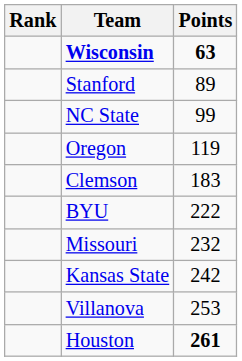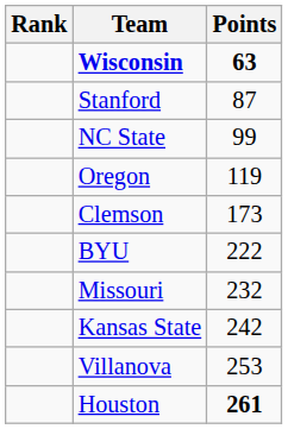Stanford | Points: 89 -> 87
Clemson | Points: 183 -> 173
